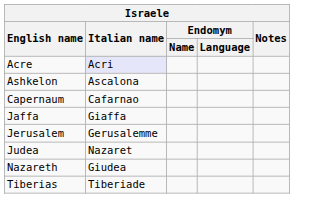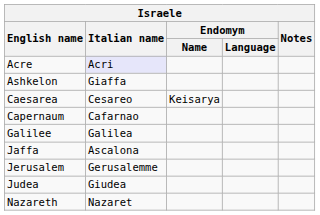Ashkelon | Italian name: Ascalona -> Giaffa
+ row: Caesarea | Cesareo | Keisarya
+ row: Galilee | Galilea
Jaffa | Italian name: Giaffa -> Ascalona
Judea | Italian name: Nazaret -> Giudea
Nazareth | Italian name: Giudea -> Nazaret
- row: Tiberias | Tiberiade
